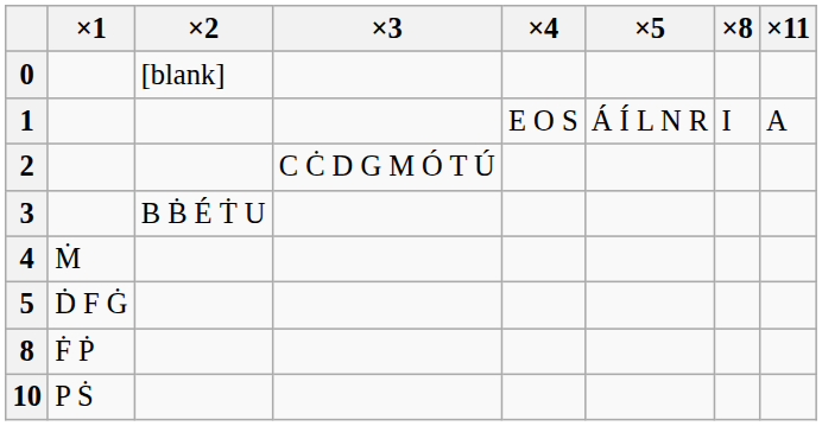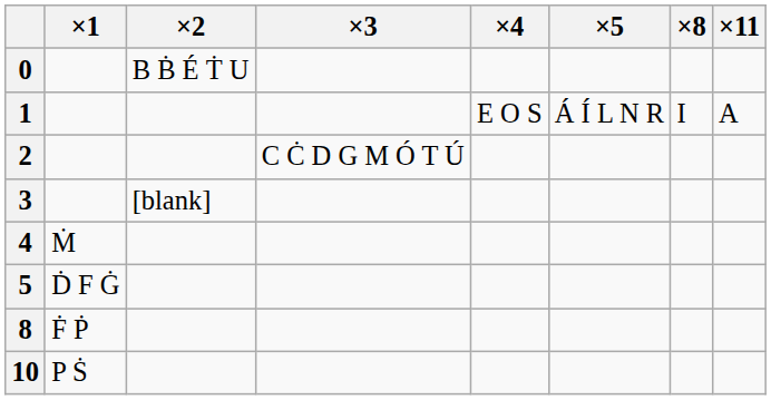0 | ×2: [blank] -> B Ḃ É Ṫ U
3 | ×2: B Ḃ É Ṫ U -> [blank]
